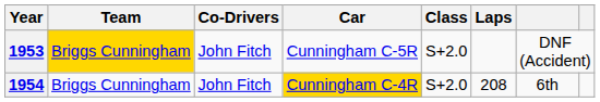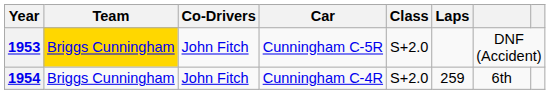1954 | Car: gold background -> no background
1954 | Laps: 208 -> 259
